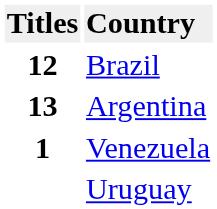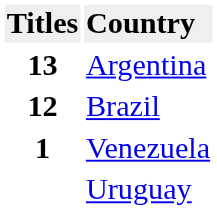rows swapped: Argentina <-> Brazil
